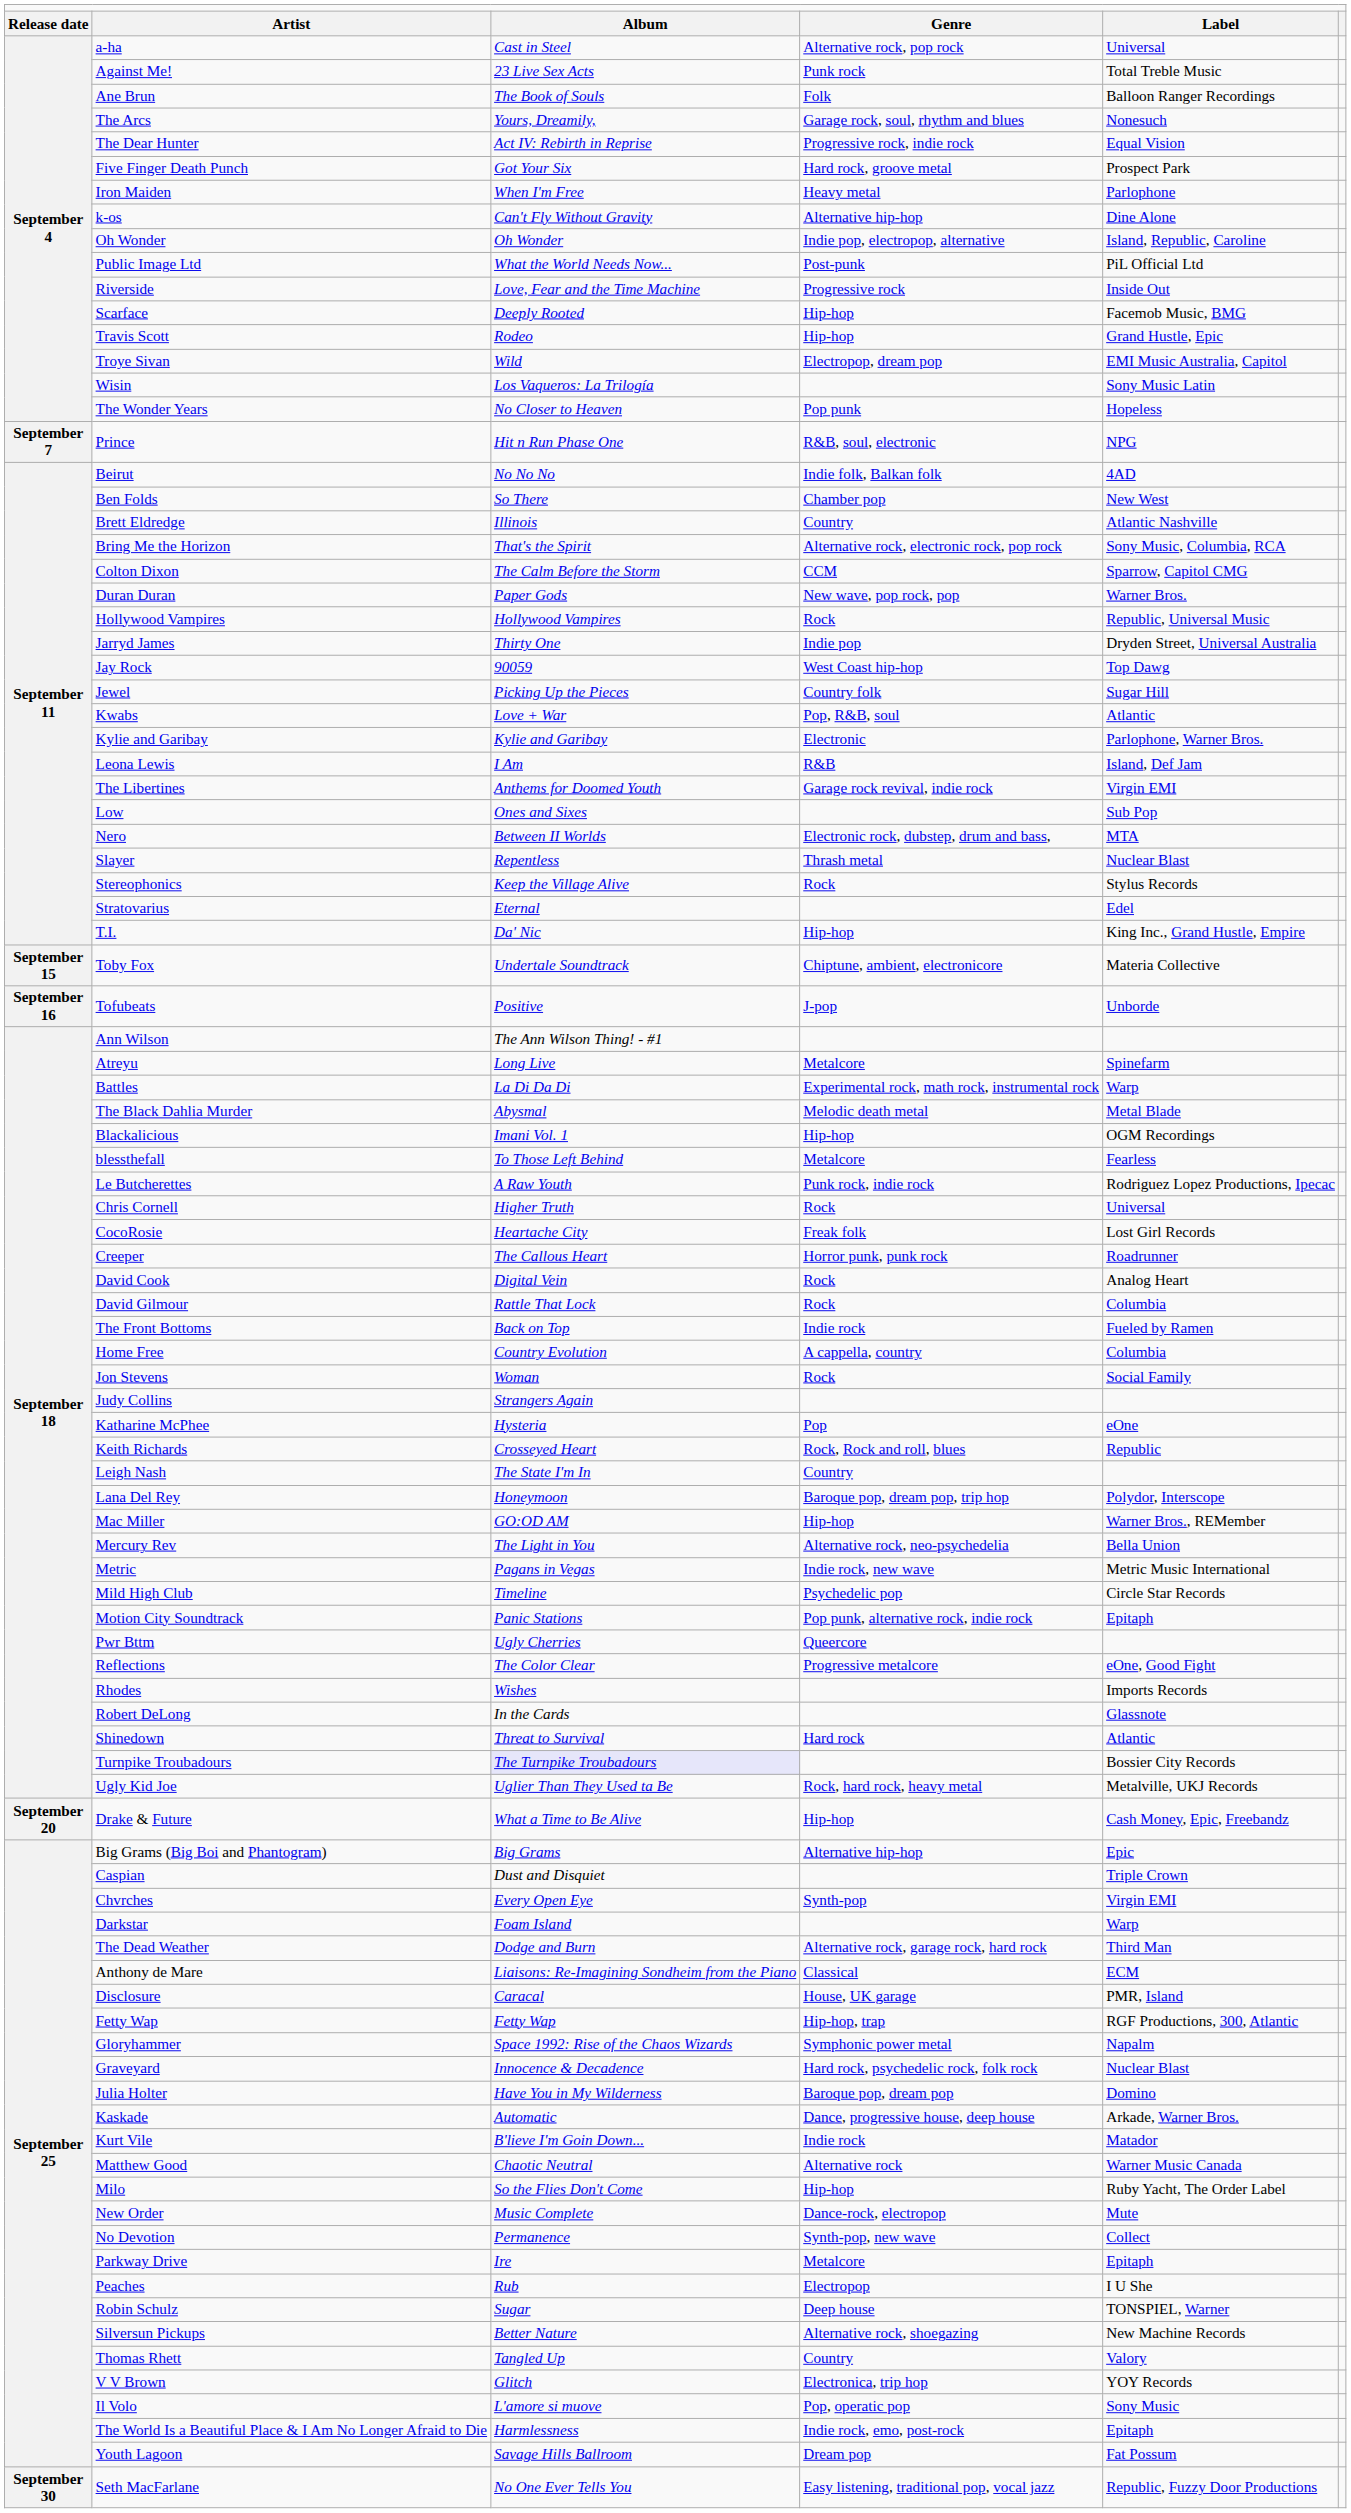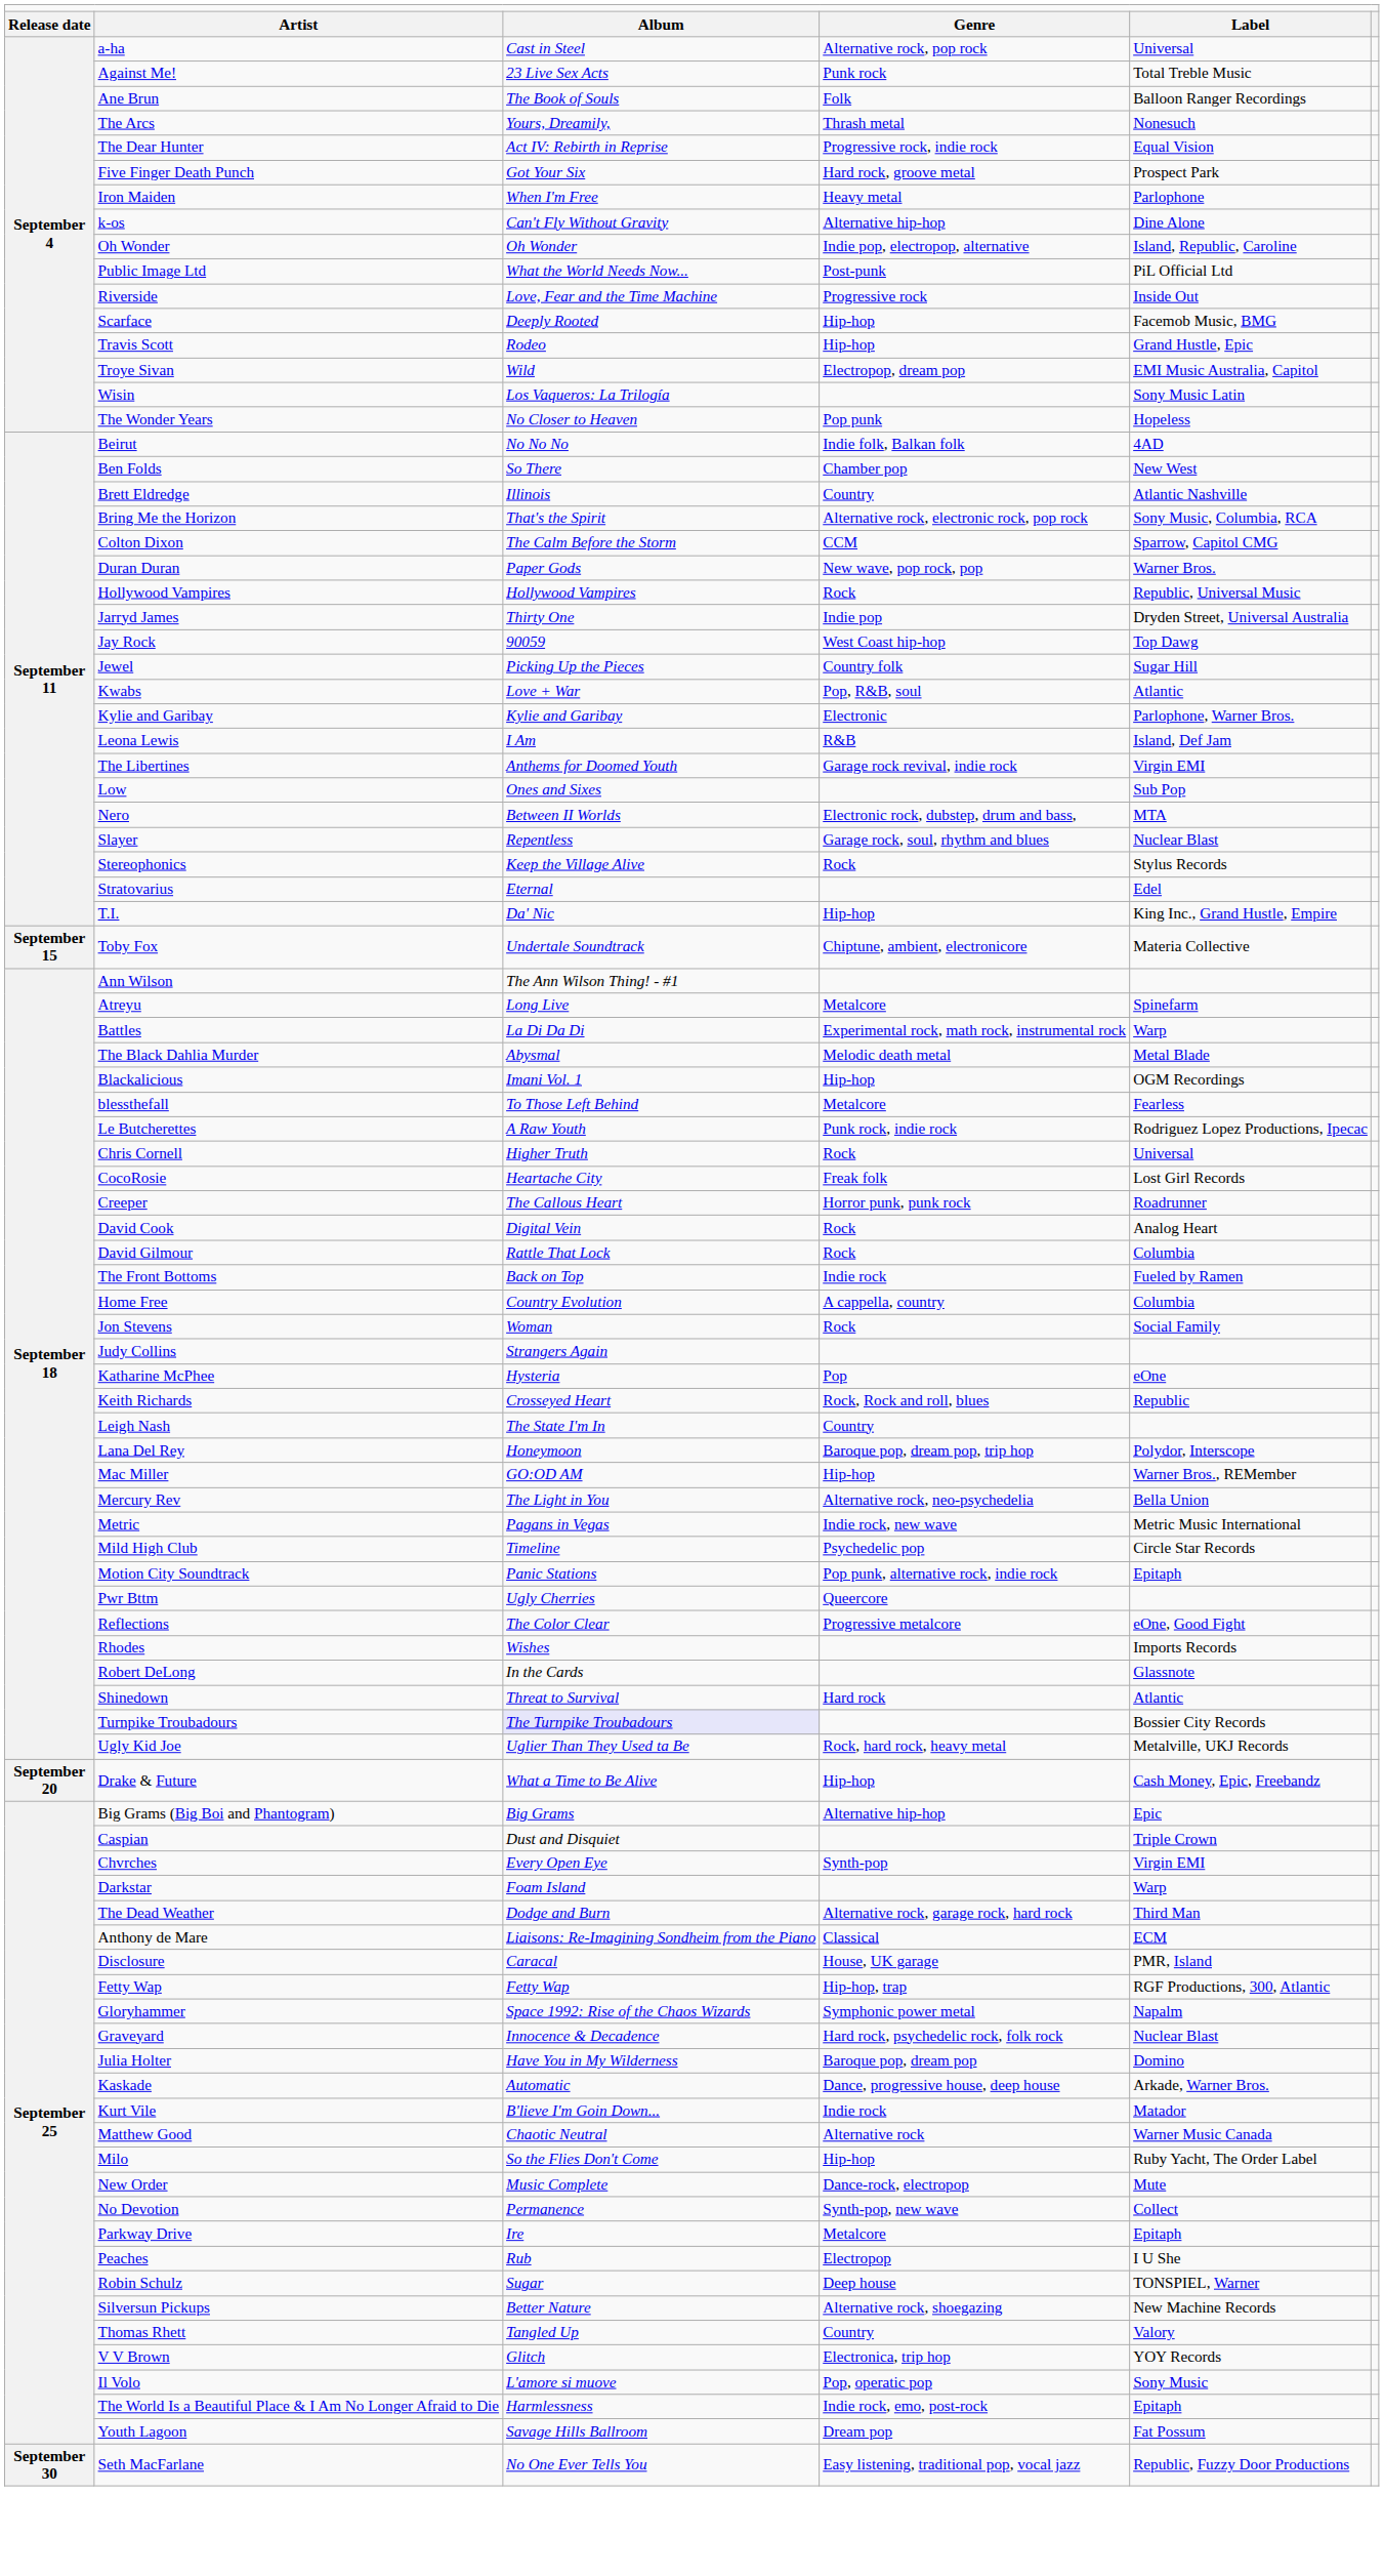The Arcs | column 4: Garage rock, soul, rhythm and blues -> Thrash metal
- row: September 7 | Prince | Hit n Run Phase One | R&B, soul, electronic | NPG
Slayer | column 4: Thrash metal -> Garage rock, soul, rhythm and blues
- row: September 16 | Tofubeats | Positive | J-pop | Unborde
